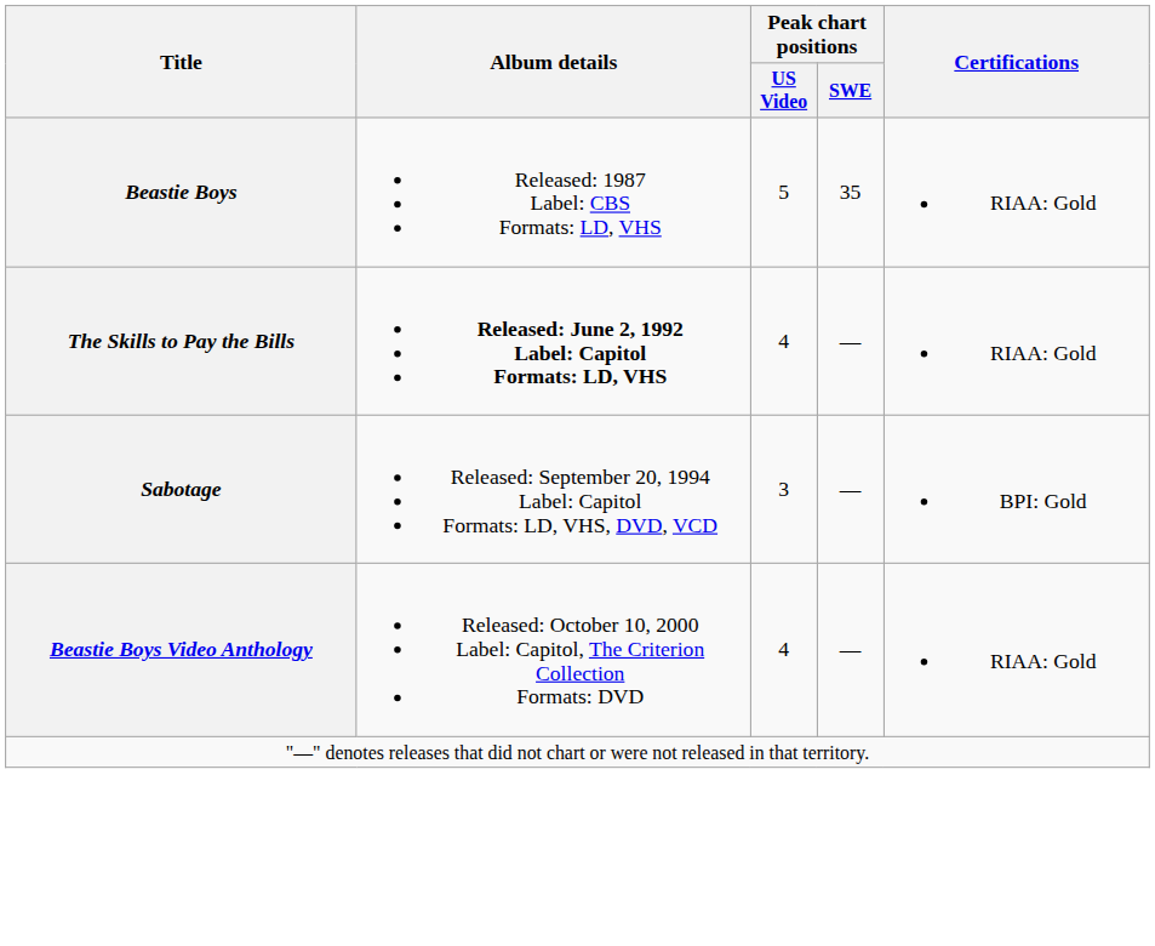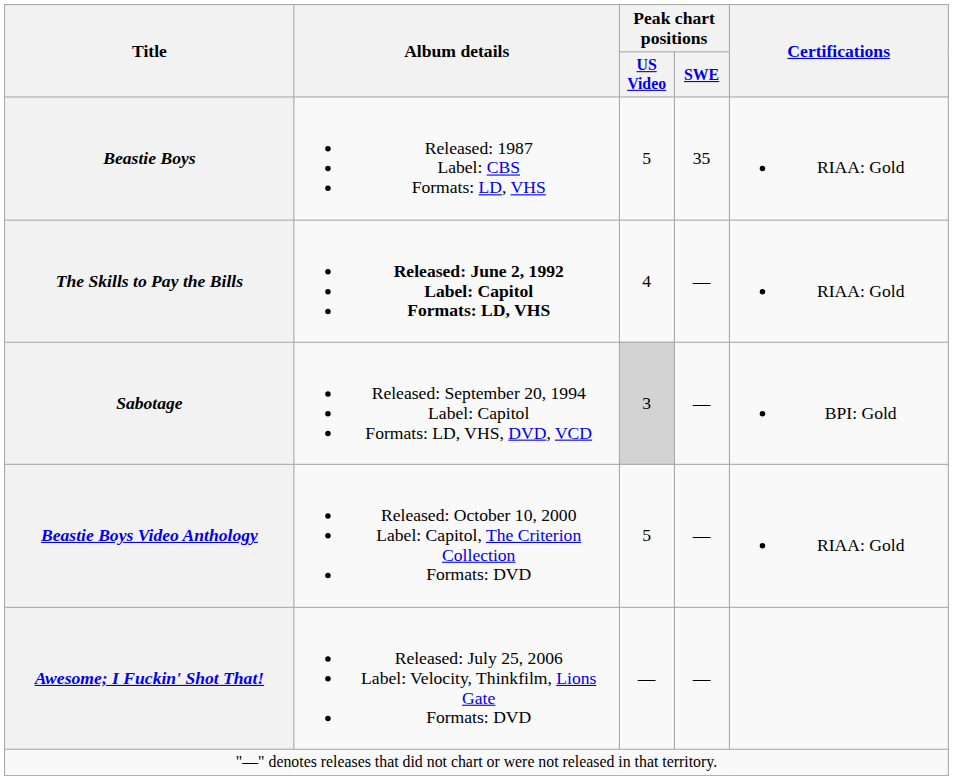Sabotage | Peak chart positions / US Video: no background -> lightgrey background
Beastie Boys Video Anthology | Peak chart positions / US Video: 4 -> 5
+ row: Awesome; I Fuckin' Shot That! | Released: July 25, 2006 Label: Velocity, Thinkfilm, Lions Gate Formats: DVD | — | —
